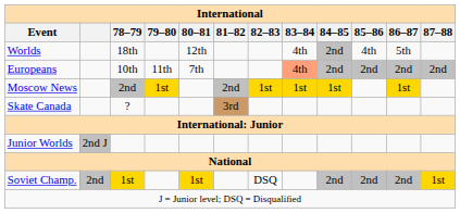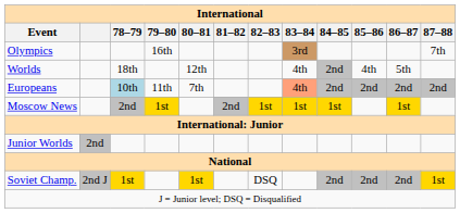+ row: Olympics | 16th | 3rd | 7th
Europeans | 78–79: no background -> lightblue background
- row: Skate Canada | ? | 3rd
Junior Worlds | column 2: 2nd J -> 2nd
Soviet Champ. | column 2: 2nd -> 2nd J
